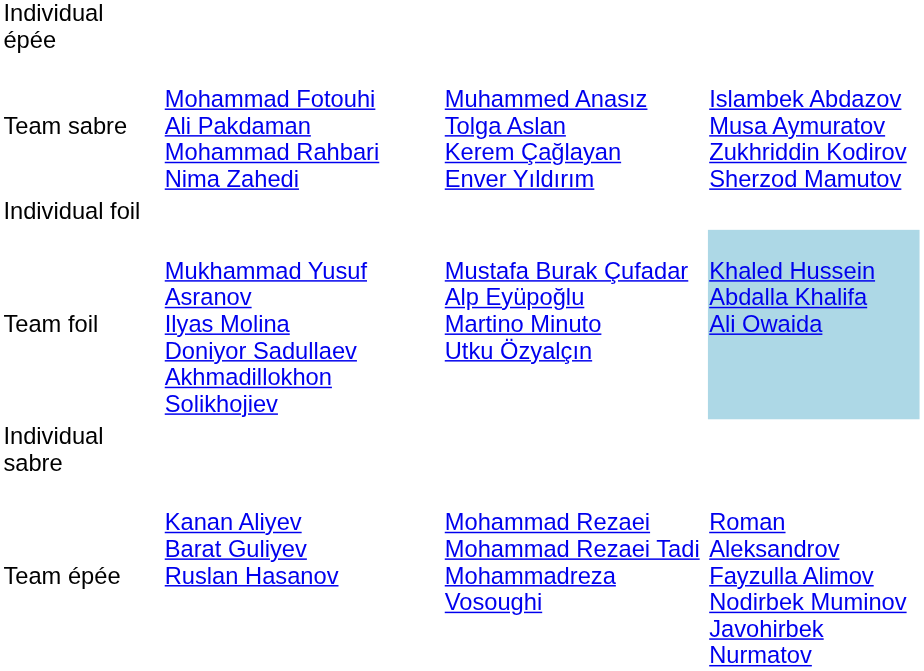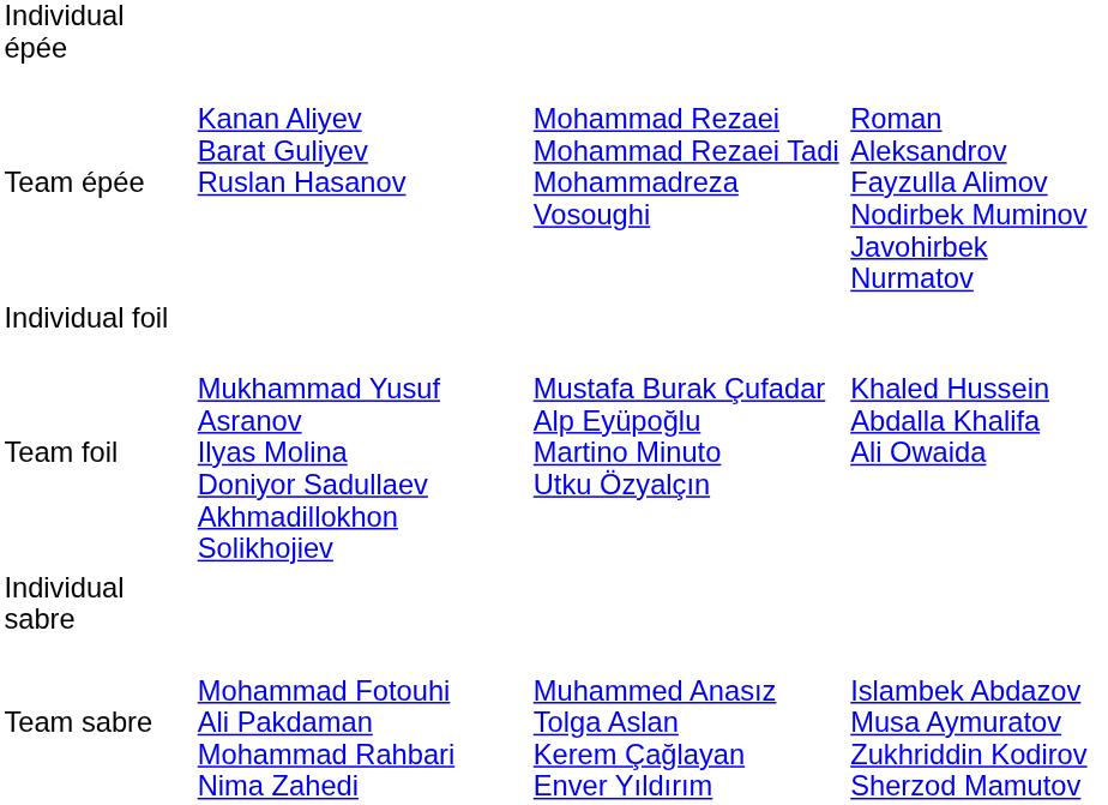rows swapped: Team épée <-> Team sabre
Team foil | column 4: lightblue background -> no background
